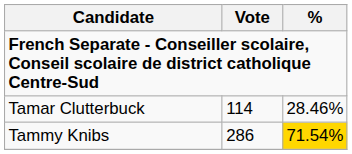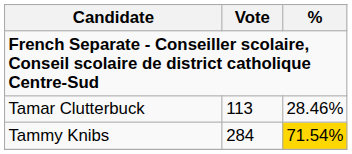Tamar Clutterbuck | Vote: 114 -> 113
Tammy Knibs | Vote: 286 -> 284
